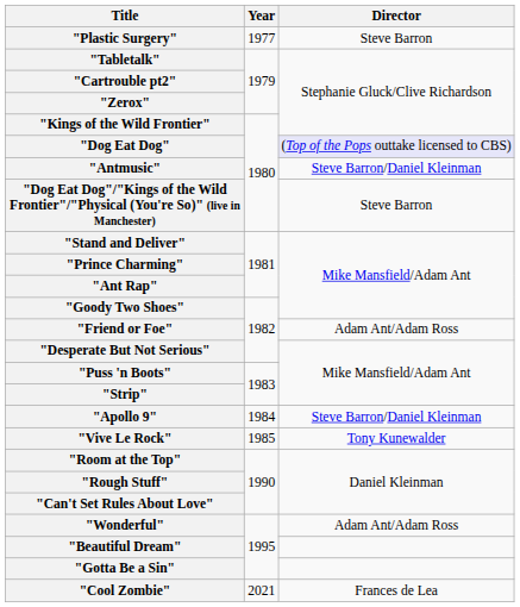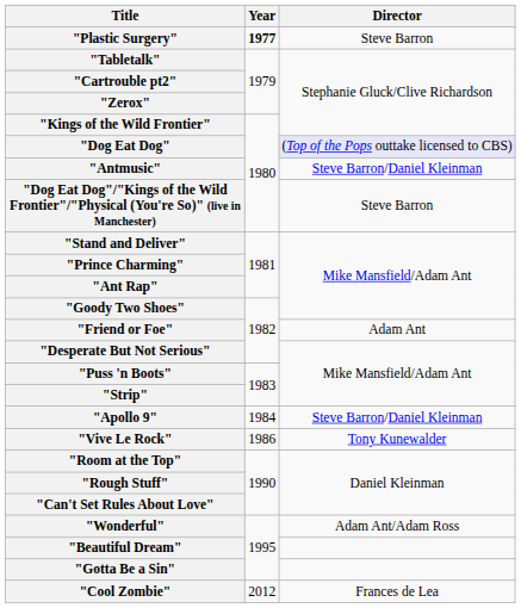"Plastic Surgery" | Year: normal -> bold
"Friend or Foe" | Director: Adam Ant/Adam Ross -> Adam Ant
"Vive Le Rock" | Year: 1985 -> 1986
"Cool Zombie" | Year: 2021 -> 2012
